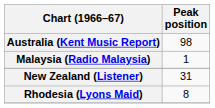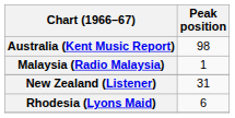Rhodesia (Lyons Maid) | Peak position: 8 -> 6
